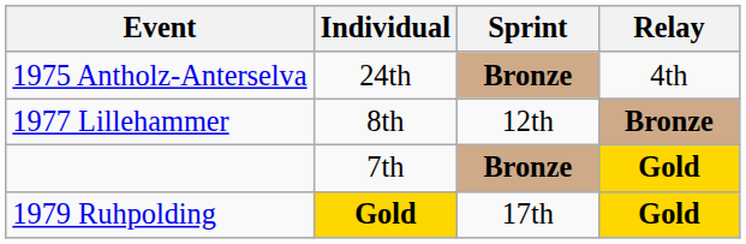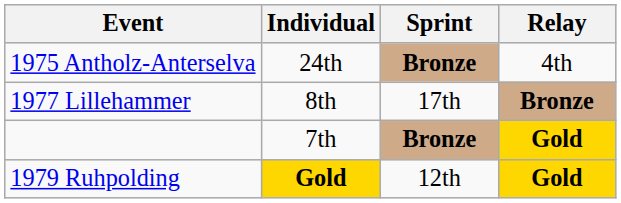1977 Lillehammer | Sprint: 12th -> 17th
1979 Ruhpolding | Sprint: 17th -> 12th
